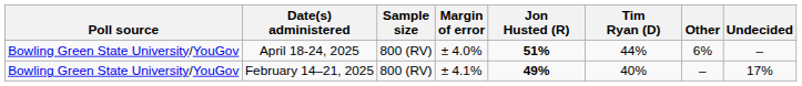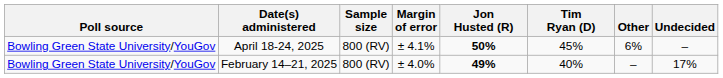April 18-24, 2025 | Margin of error: ± 4.0% -> ± 4.1%
April 18-24, 2025 | Jon Husted (R): 51% -> 50%
April 18-24, 2025 | Tim Ryan (D): 44% -> 45%
February 14–21, 2025 | Margin of error: ± 4.1% -> ± 4.0%
